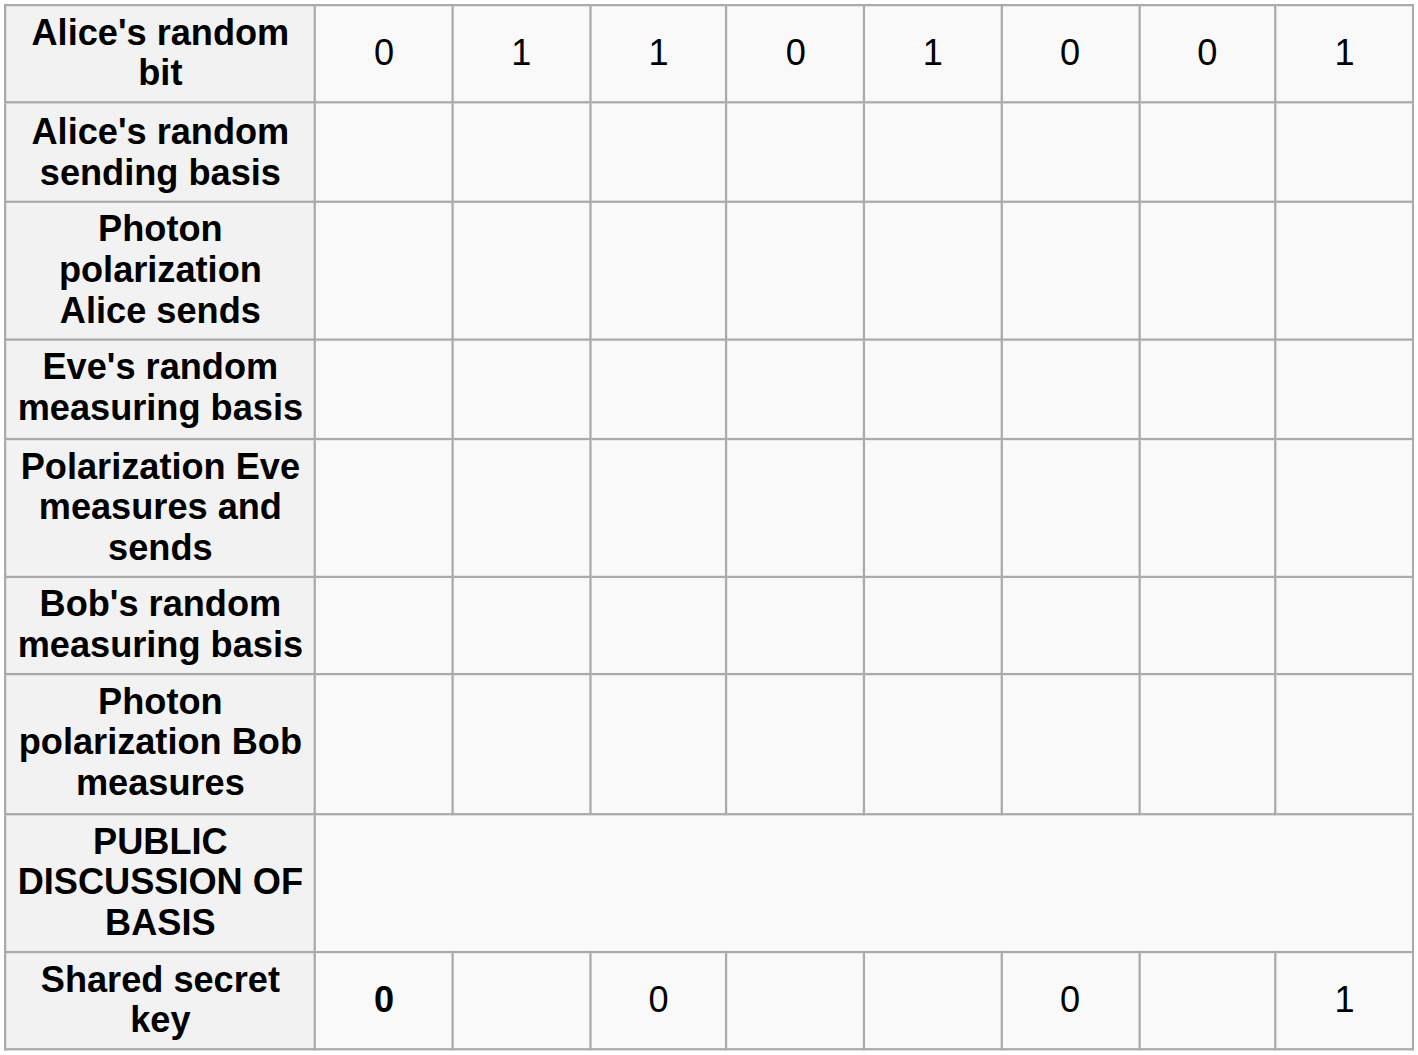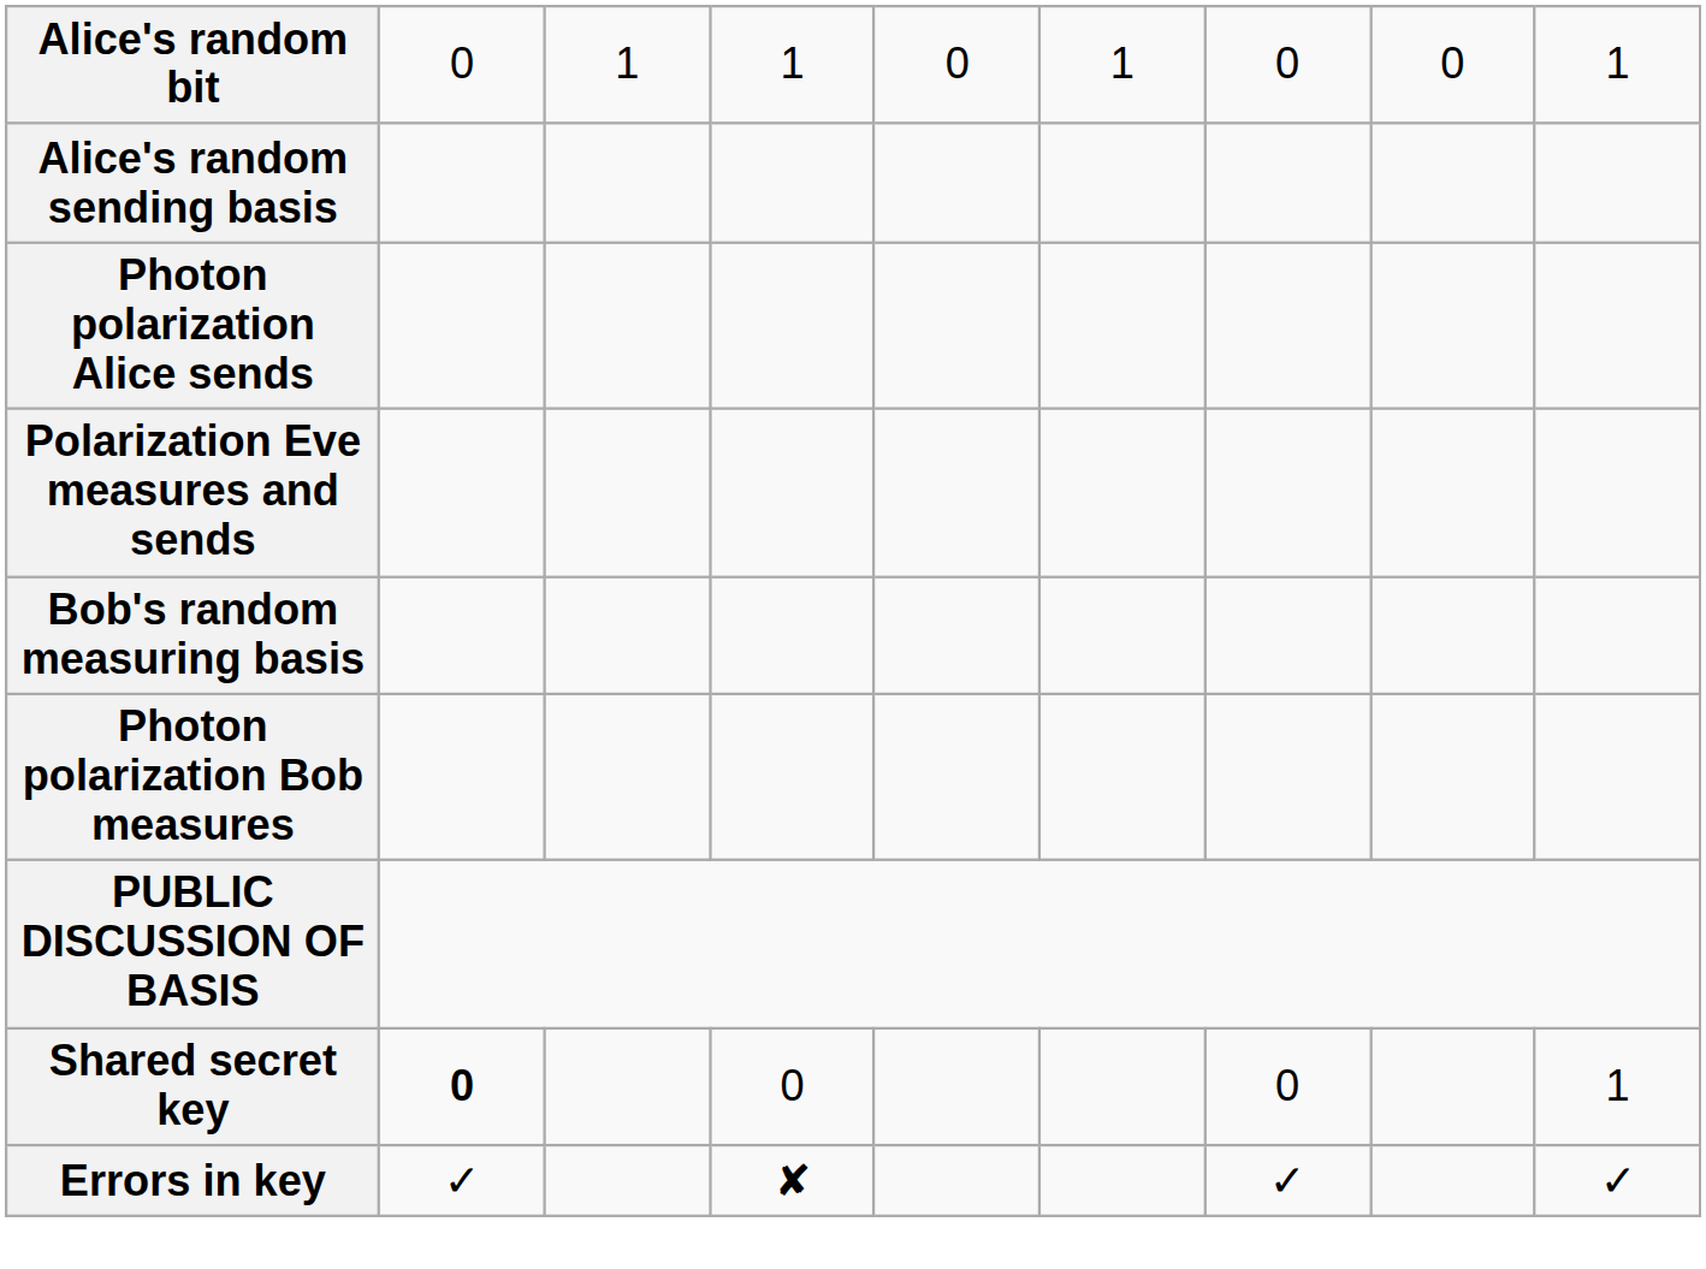- row: Eve's random measuring basis
+ row: Errors in key | ✓ | ✘ | ✓ | ✓
